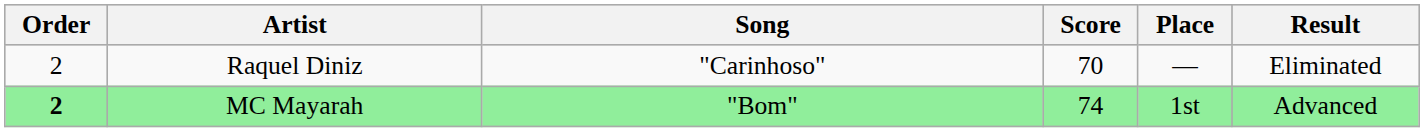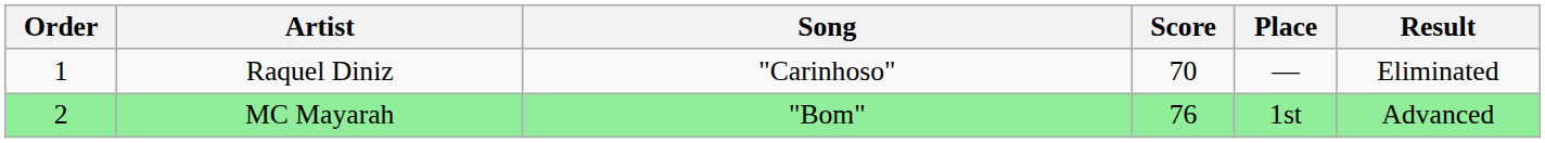Raquel Diniz | Order: 2 -> 1
MC Mayarah | Order: bold -> normal
MC Mayarah | Score: 74 -> 76
